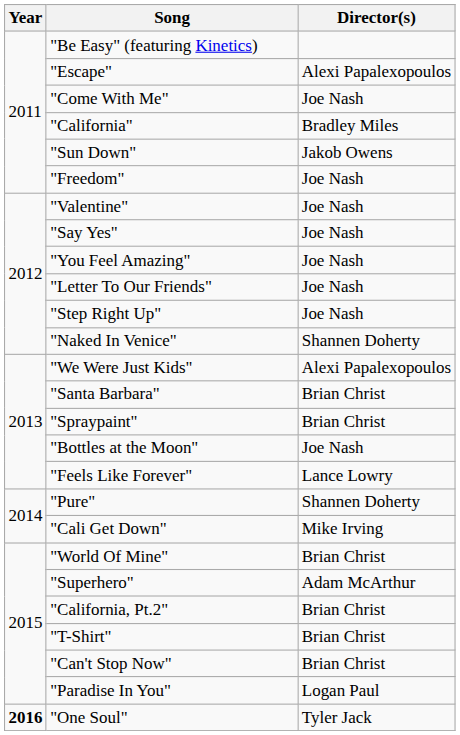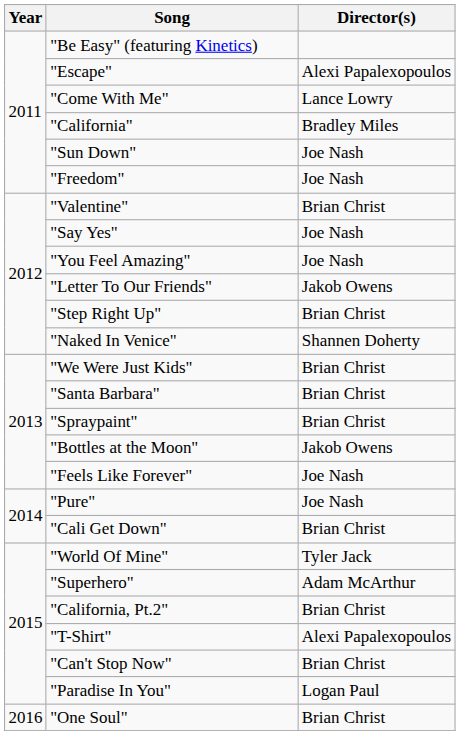"Come With Me" | Director(s): Joe Nash -> Lance Lowry
"Sun Down" | Director(s): Jakob Owens -> Joe Nash
"Valentine" | Director(s): Joe Nash -> Brian Christ
"Letter To Our Friends" | Director(s): Joe Nash -> Jakob Owens
"Step Right Up" | Director(s): Joe Nash -> Brian Christ
"We Were Just Kids" | Director(s): Alexi Papalexopoulos -> Brian Christ
"Bottles at the Moon" | Director(s): Joe Nash -> Jakob Owens
"Feels Like Forever" | Director(s): Lance Lowry -> Joe Nash
"Pure" | Director(s): Shannen Doherty -> Joe Nash
"Cali Get Down" | Director(s): Mike Irving -> Brian Christ
"World Of Mine" | Director(s): Brian Christ -> Tyler Jack
"T-Shirt" | Director(s): Brian Christ -> Alexi Papalexopoulos
"One Soul" | Year: bold -> normal
"One Soul" | Director(s): Tyler Jack -> Brian Christ
